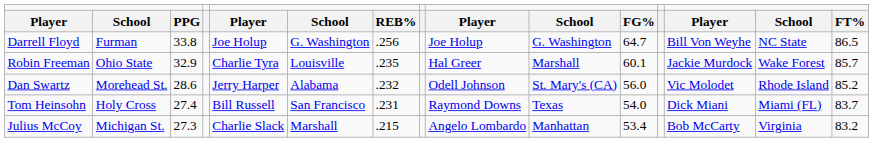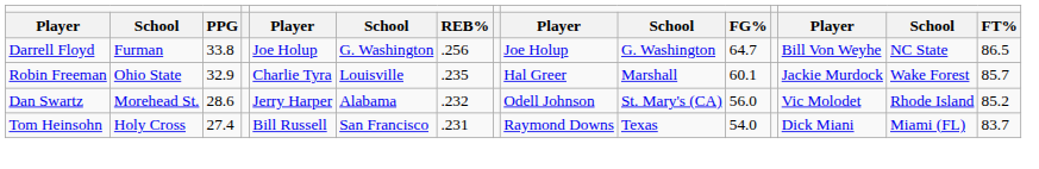- row: Julius McCoy | Michigan St. | 27.3 | Charlie Slack | Marshall | .215 | Angelo Lombardo | Manhattan | 53.4 | Bob McCarty | Virginia | 83.2
